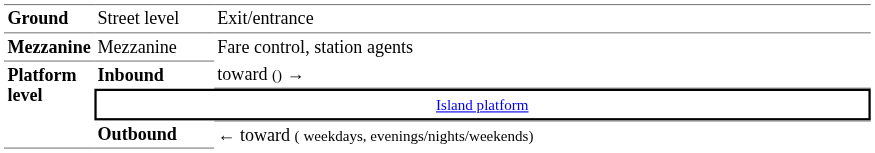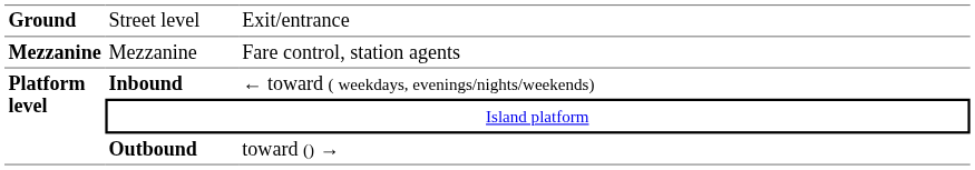Inbound | column 3: toward () → -> ← toward ( weekdays, evenings/nights/weekends)
Outbound | column 3: ← toward ( weekdays, evenings/nights/weekends) -> toward () →
